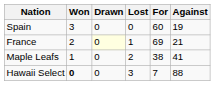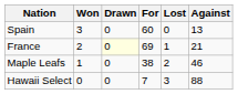columns swapped: Lost <-> For
Spain | Against: 19 -> 13
Maple Leafs | Against: 41 -> 46
Hawaii Select | Won: bold -> normal
